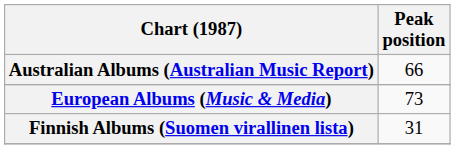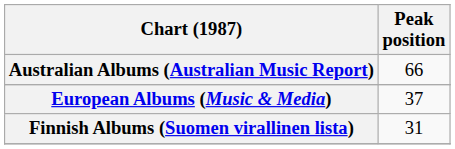European Albums (Music & Media) | Peak position: 73 -> 37
